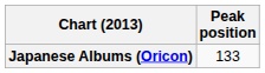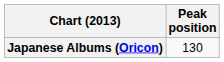Japanese Albums (Oricon) | Peak position: 133 -> 130
